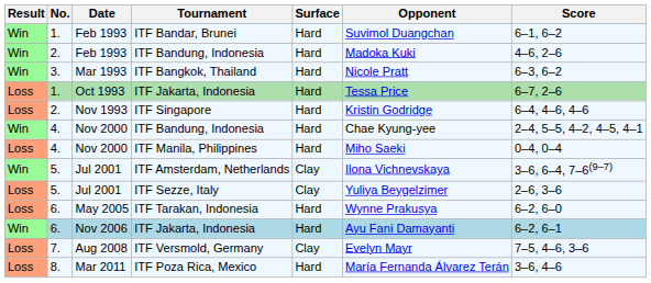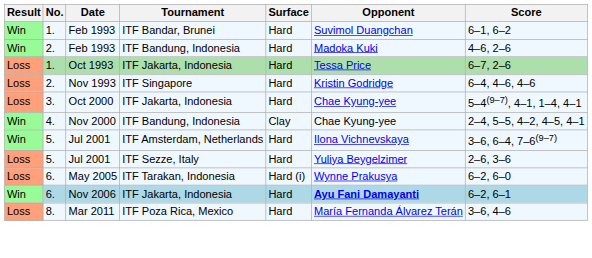- row: Win | 3. | Mar 1993 | ITF Bangkok, Thailand | Hard | Nicole Pratt | 6–3, 6–2
+ row: Loss | 3. | Oct 2000 | ITF Jakarta, Indonesia | Hard | Chae Kyung-yee | 5–4(9–7), 4–1, 1–4, 4–1
Nov 2000 / ITF Bandung, Indonesia | Surface: Hard -> Clay
- row: Loss | 4. | Nov 2000 | ITF Manila, Philippines | Hard | Miho Saeki | 0–4, 0–4
Jul 2001 / ITF Amsterdam, Netherlands | Surface: Clay -> Hard
Jul 2001 / ITF Sezze, Italy | Surface: Clay -> Hard
May 2005 | Surface: Hard -> Hard (i)
Nov 2006 | Opponent: normal -> bold
- row: Loss | 7. | Aug 2008 | ITF Versmold, Germany | Clay | Evelyn Mayr | 7–5, 4–6, 3–6
